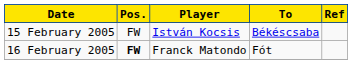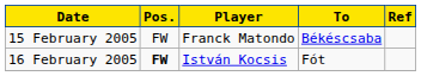15 February 2005 | Player: István Kocsis -> Franck Matondo
16 February 2005 | Player: Franck Matondo -> István Kocsis
